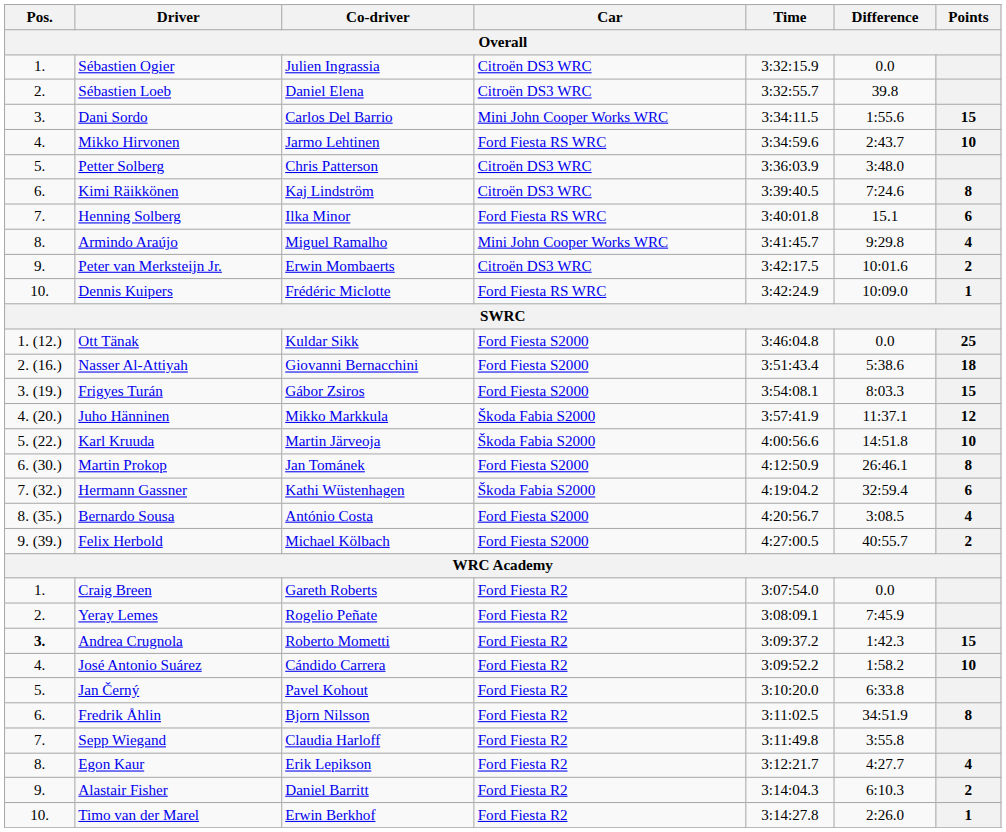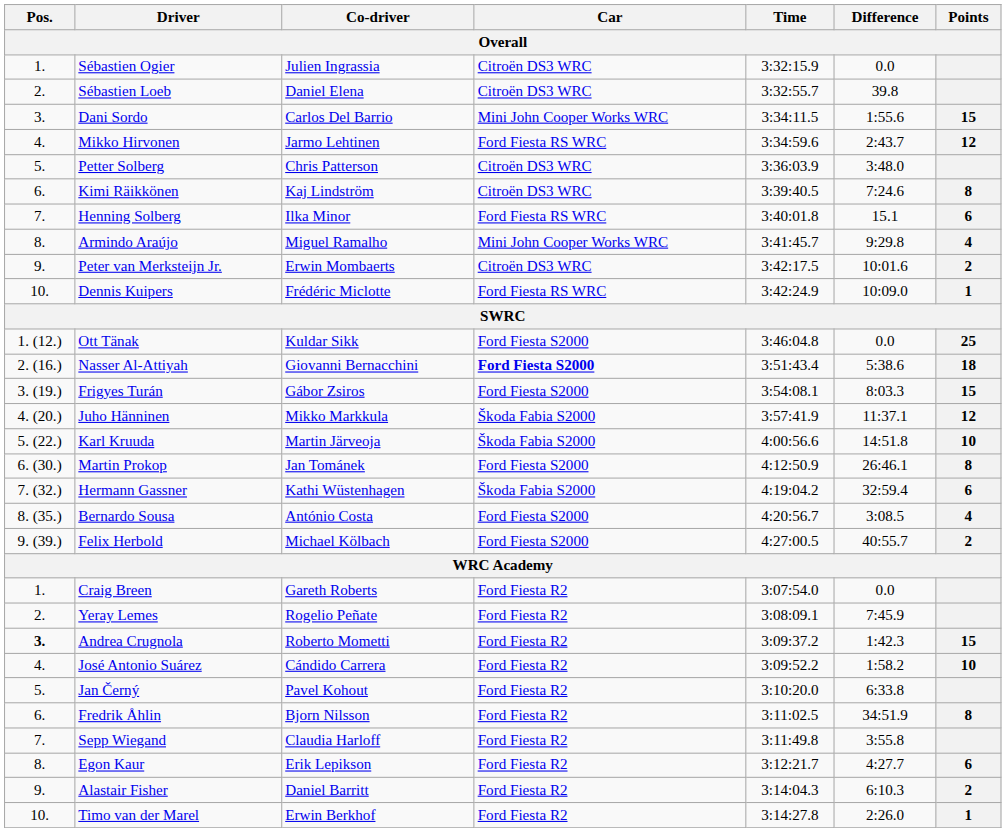Mikko Hirvonen | Points: 10 -> 12
Nasser Al-Attiyah | Car: normal -> bold
Egon Kaur | Points: 4 -> 6
